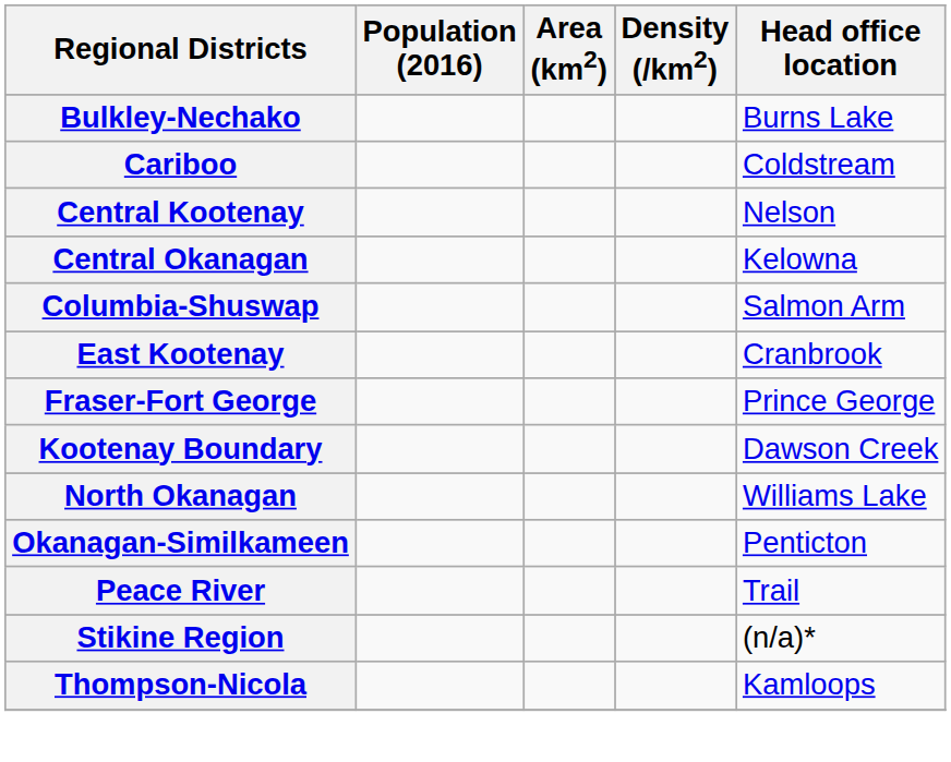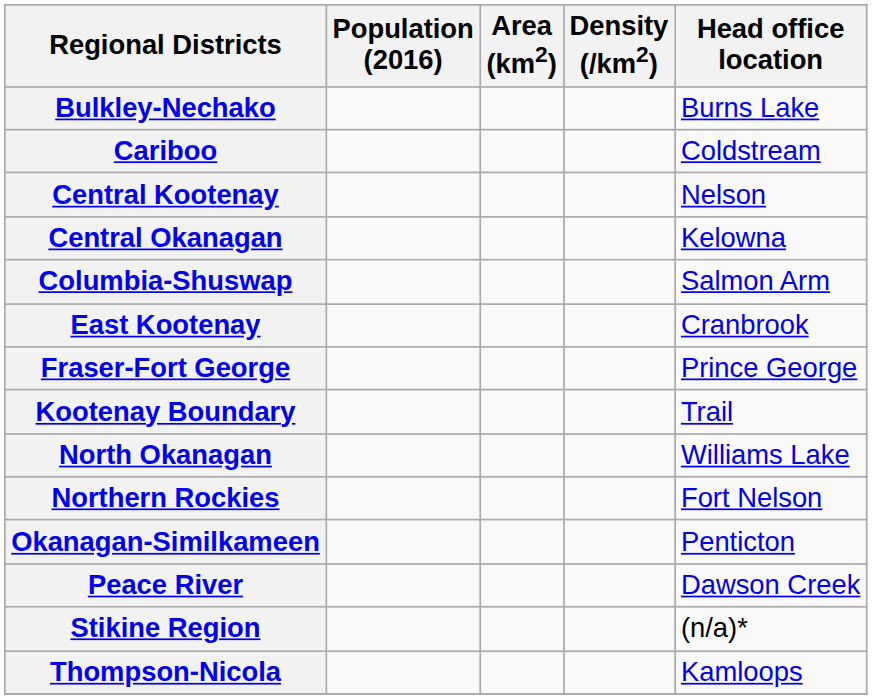Kootenay Boundary | Head office location: Dawson Creek -> Trail
+ row: Northern Rockies | Fort Nelson
Peace River | Head office location: Trail -> Dawson Creek
